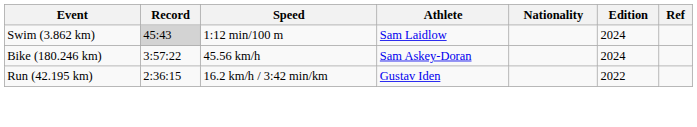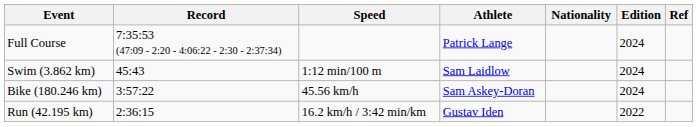+ row: Full Course | 7:35:53 (47:09 - 2:20 - 4:06:22 - 2:30 - 2:37:34) | Patrick Lange | 2024
Swim (3.862 km) | Record: lightgrey background -> no background
